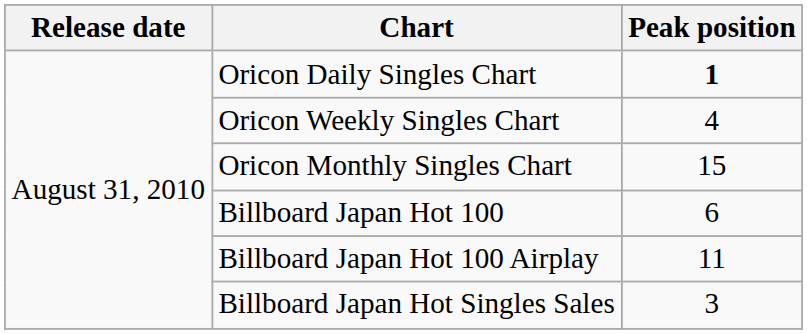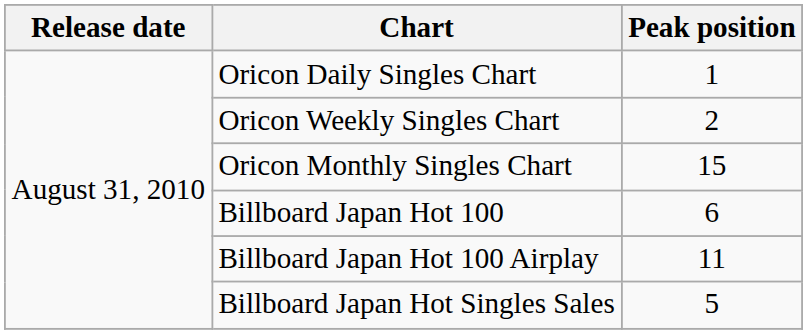Oricon Daily Singles Chart | Peak position: bold -> normal
Oricon Weekly Singles Chart | Peak position: 4 -> 2
Billboard Japan Hot Singles Sales | Peak position: 3 -> 5
